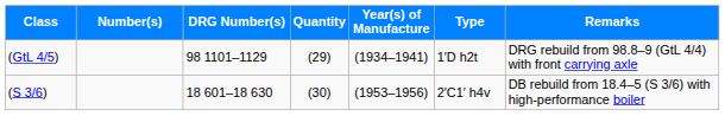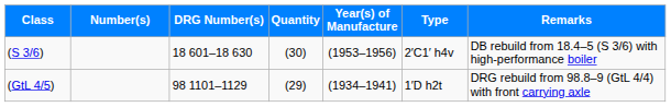rows swapped: (S 3/6) <-> (GtL 4/5)
